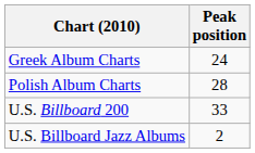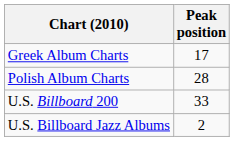Greek Album Charts | Peak position: 24 -> 17
